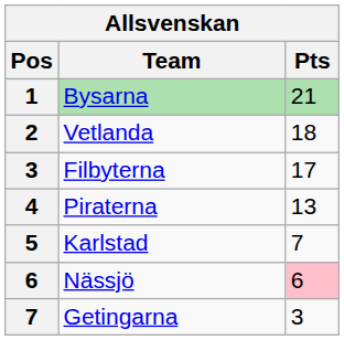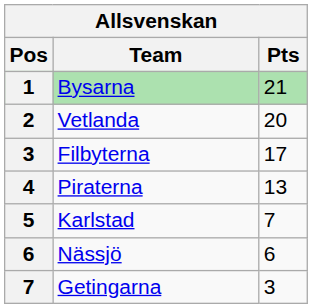Vetlanda | Pts: 18 -> 20
Nässjö | Pts: pink background -> no background
